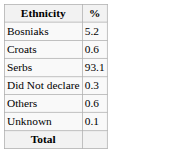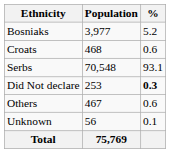+ column: Population | 3,977 | 468 | 70,548 | 253 | 467 | 56 | 75,769
Did Not declare | %: normal -> bold
